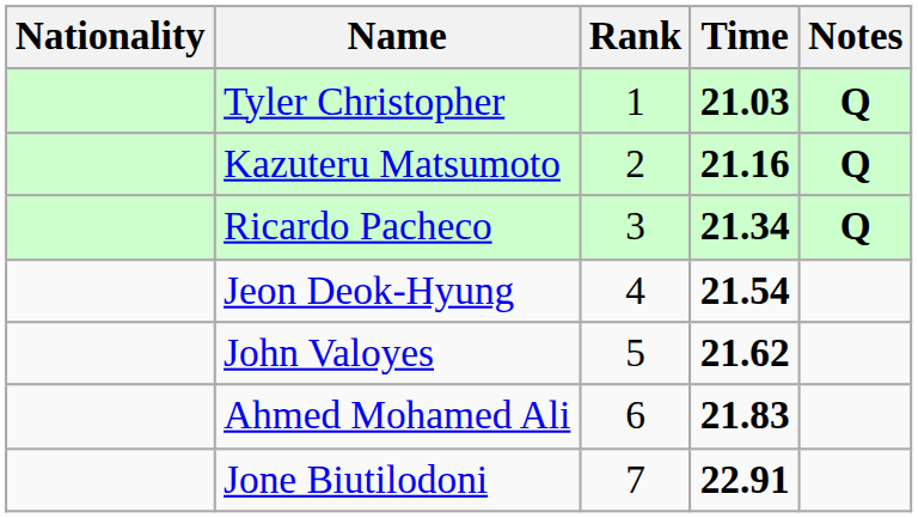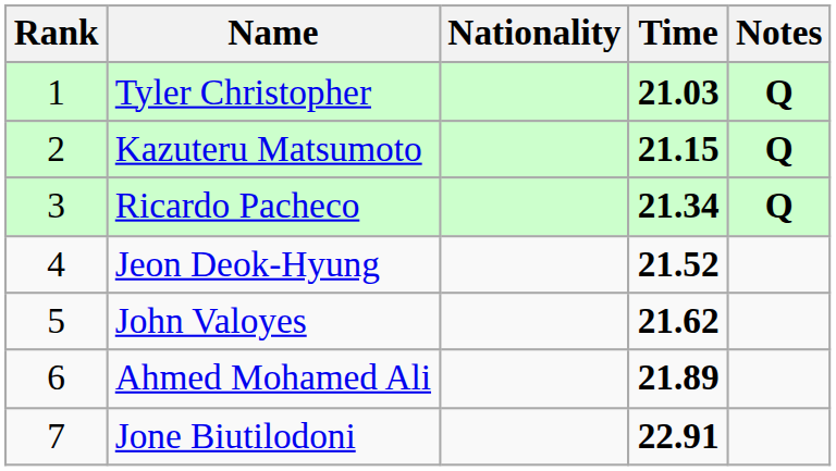columns swapped: Rank <-> Nationality
Kazuteru Matsumoto | Time: 21.16 -> 21.15
Jeon Deok-Hyung | Time: 21.54 -> 21.52
Ahmed Mohamed Ali | Time: 21.83 -> 21.89
